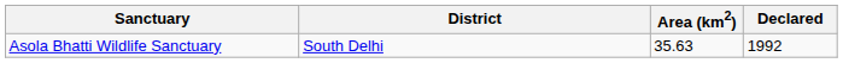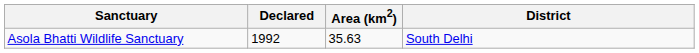columns swapped: Declared <-> District
